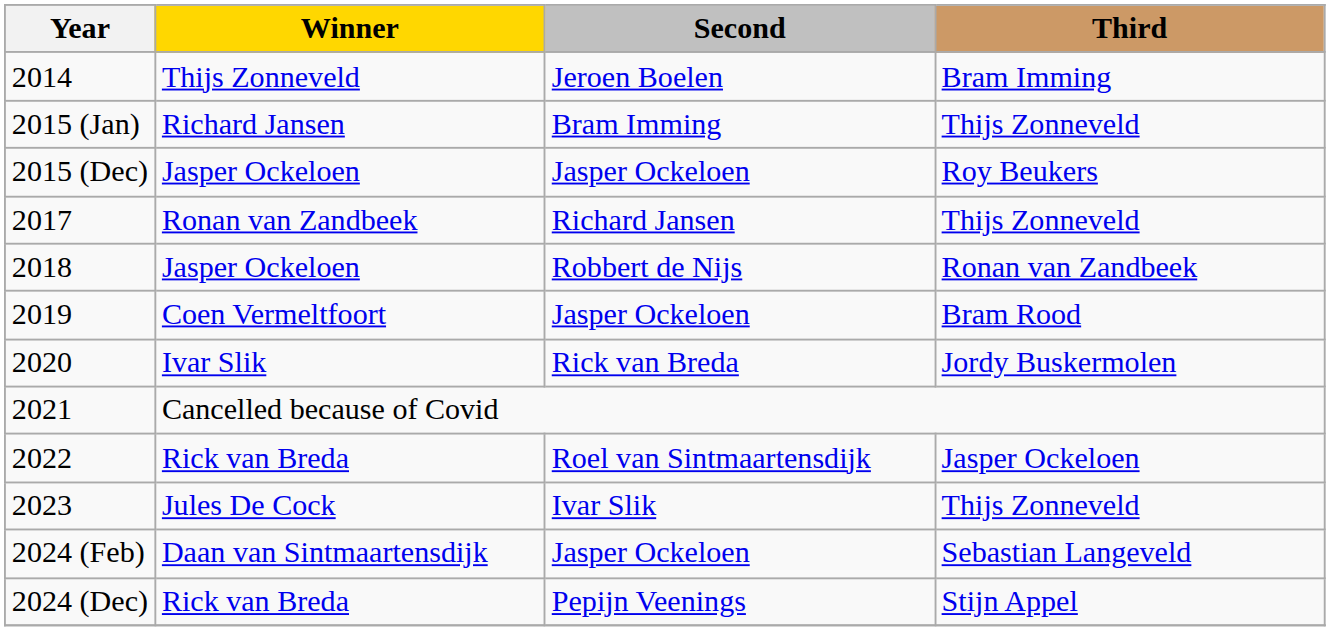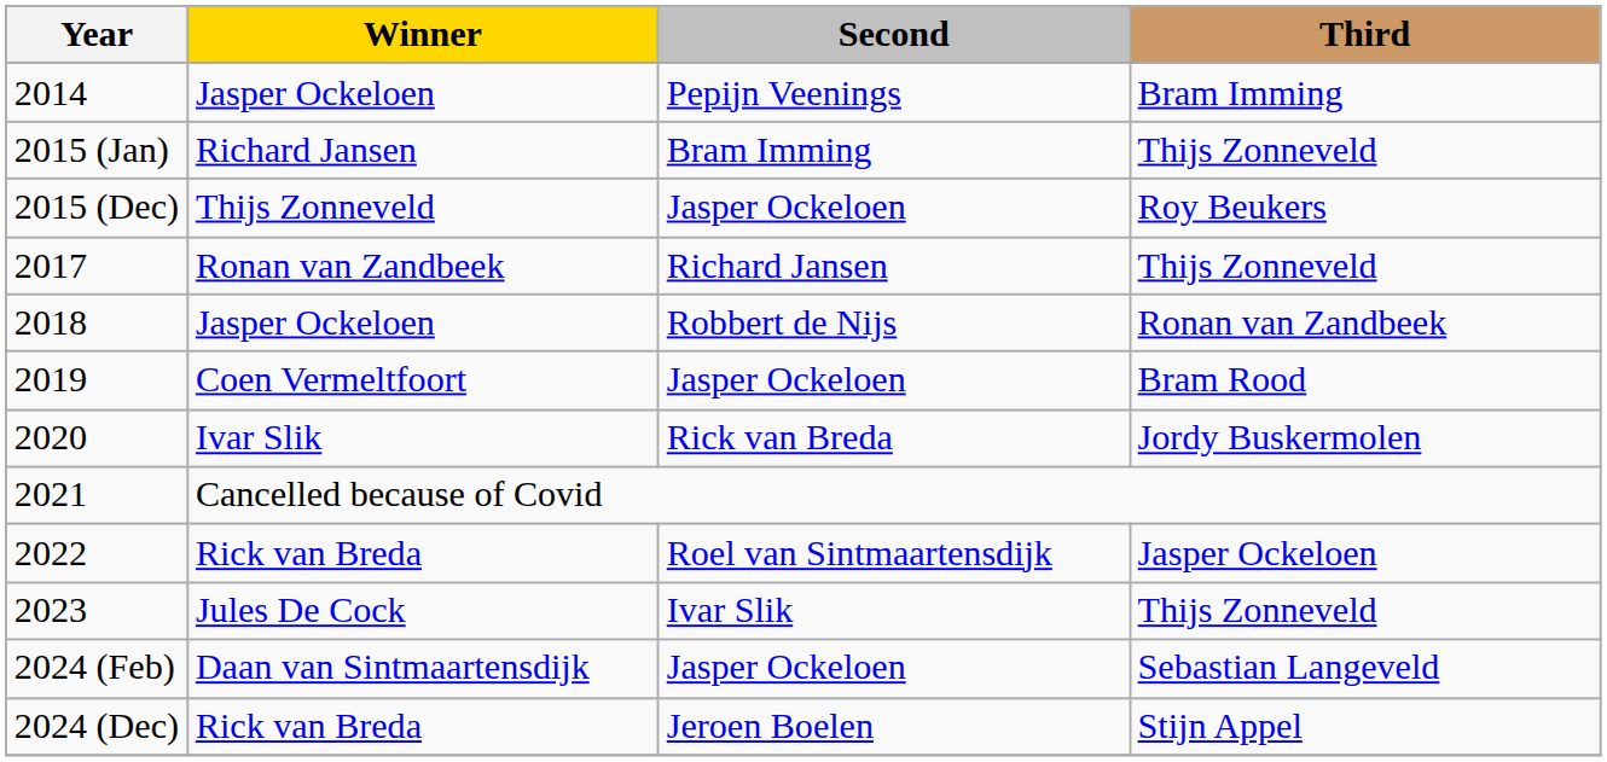2014 | Winner: Thijs Zonneveld -> Jasper Ockeloen
2014 | Second: Jeroen Boelen -> Pepijn Veenings
2015 (Dec) | Winner: Jasper Ockeloen -> Thijs Zonneveld
2024 (Dec) | Second: Pepijn Veenings -> Jeroen Boelen
